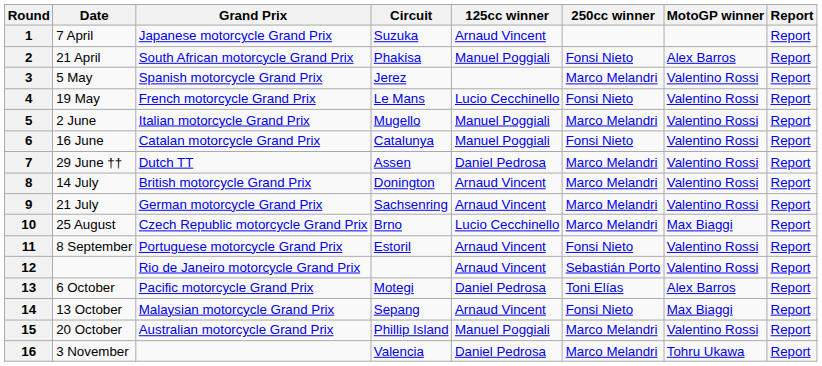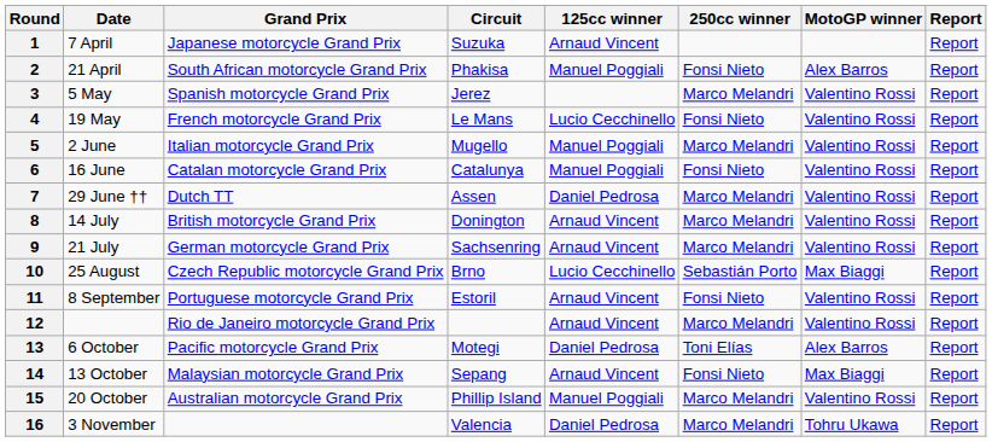10 | 250cc winner: Marco Melandri -> Sebastián Porto
12 | 250cc winner: Sebastián Porto -> Marco Melandri
